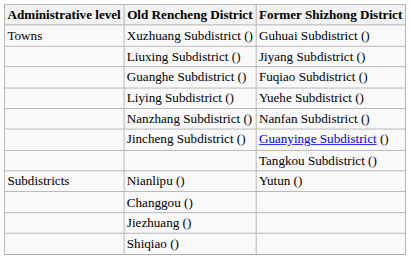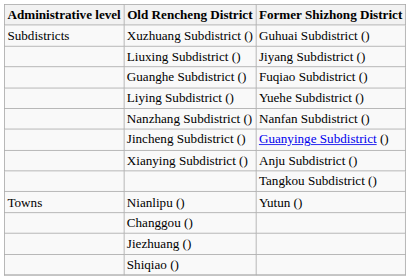Xuzhuang Subdistrict () | Administrative level: Towns -> Subdistricts
+ row: Xianying Subdistrict () | Anju Subdistrict ()
Nianlipu () | Administrative level: Subdistricts -> Towns
